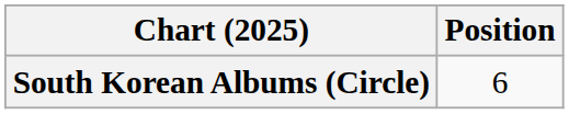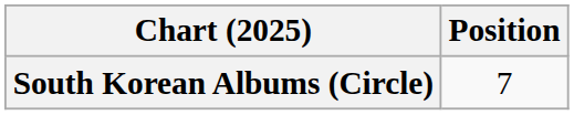South Korean Albums (Circle) | Position: 6 -> 7
